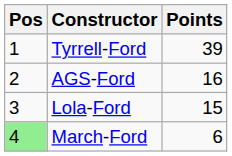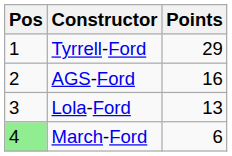Tyrrell-Ford | Points: 39 -> 29
Lola-Ford | Points: 15 -> 13
